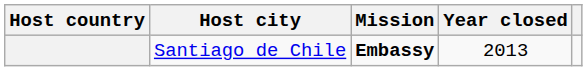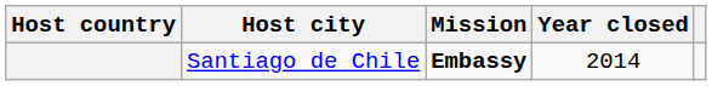Santiago de Chile | Year closed: 2013 -> 2014
